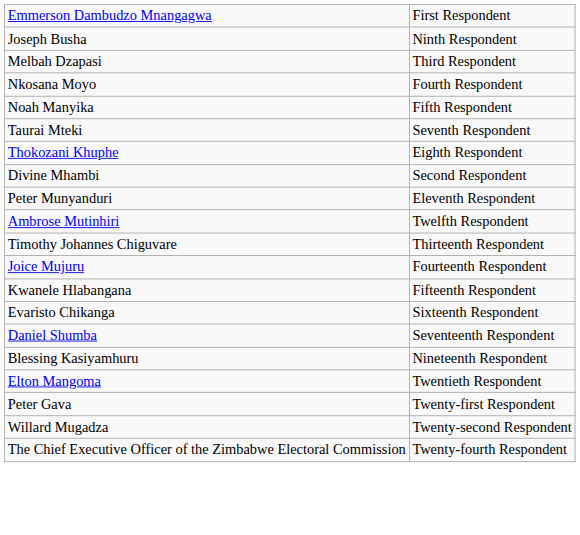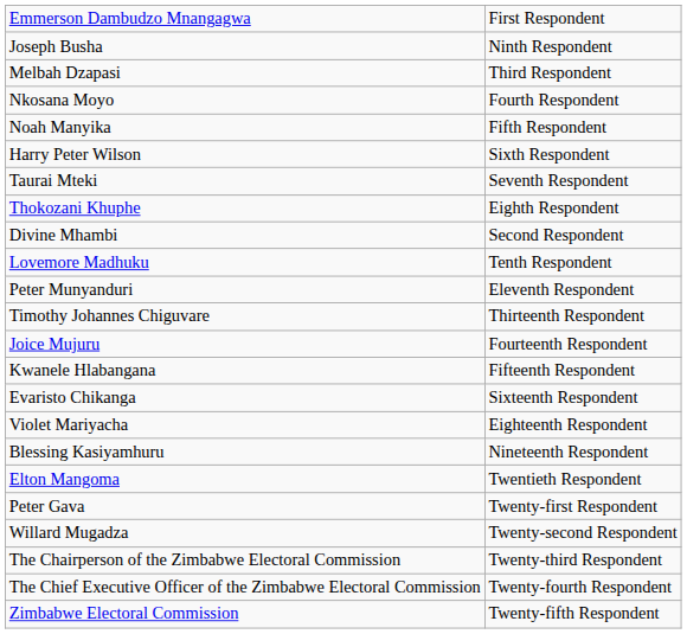+ row: Harry Peter Wilson | Sixth Respondent
+ row: Lovemore Madhuku | Tenth Respondent
- row: Ambrose Mutinhiri | Twelfth Respondent
- row: Daniel Shumba | Seventeenth Respondent
+ row: Violet Mariyacha | Eighteenth Respondent
+ row: The Chairperson of the Zimbabwe Electoral Commission | Twenty-third Respondent
+ row: Zimbabwe Electoral Commission | Twenty-fifth Respondent
